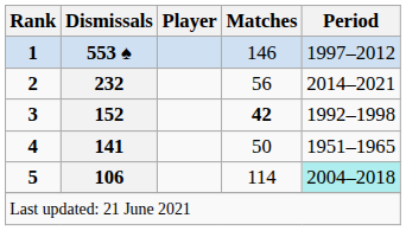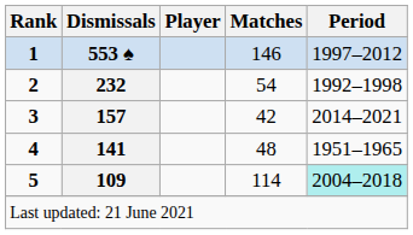2 | Matches: 56 -> 54
2 | Period: 2014–2021 -> 1992–1998
3 | Dismissals: 152 -> 157
3 | Matches: bold -> normal
3 | Period: 1992–1998 -> 2014–2021
4 | Matches: 50 -> 48
5 | Dismissals: 106 -> 109
